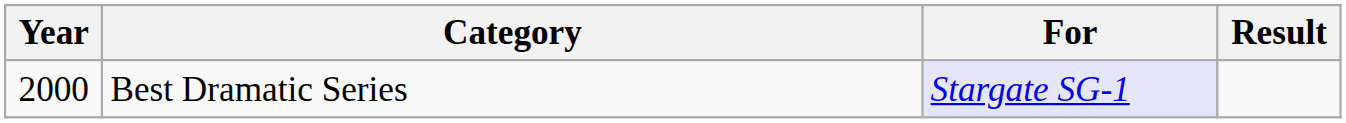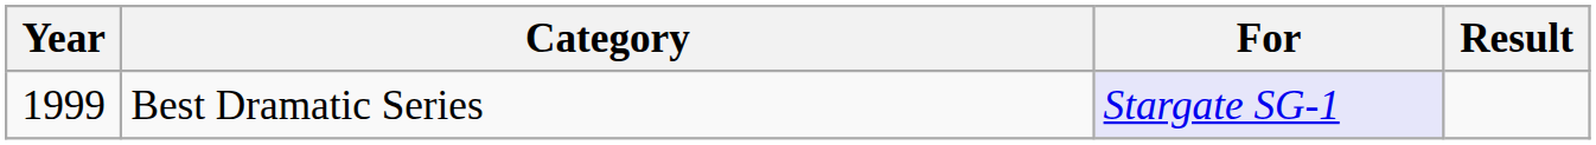Best Dramatic Series | Year: 2000 -> 1999
